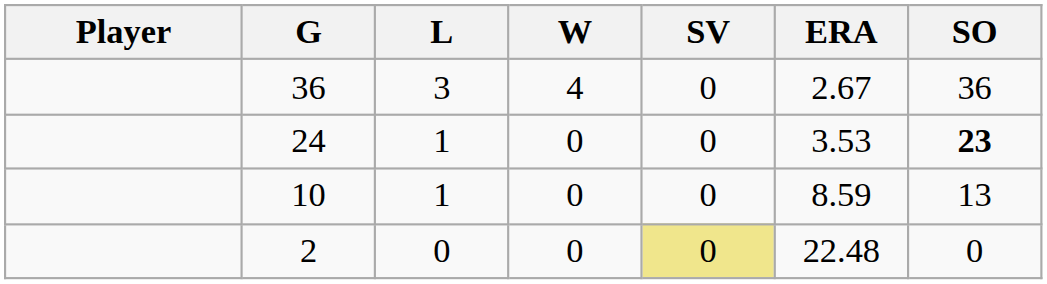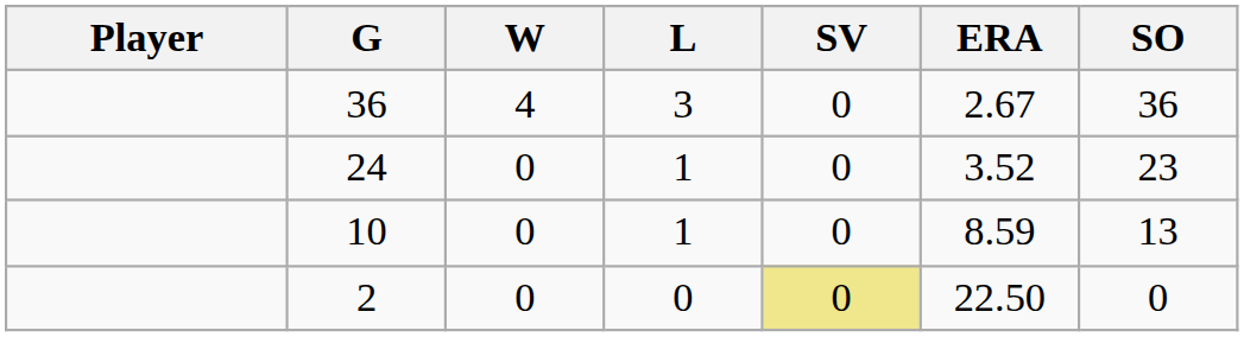columns swapped: W <-> L
24 | ERA: 3.53 -> 3.52
24 | SO: bold -> normal
2 | ERA: 22.48 -> 22.50
